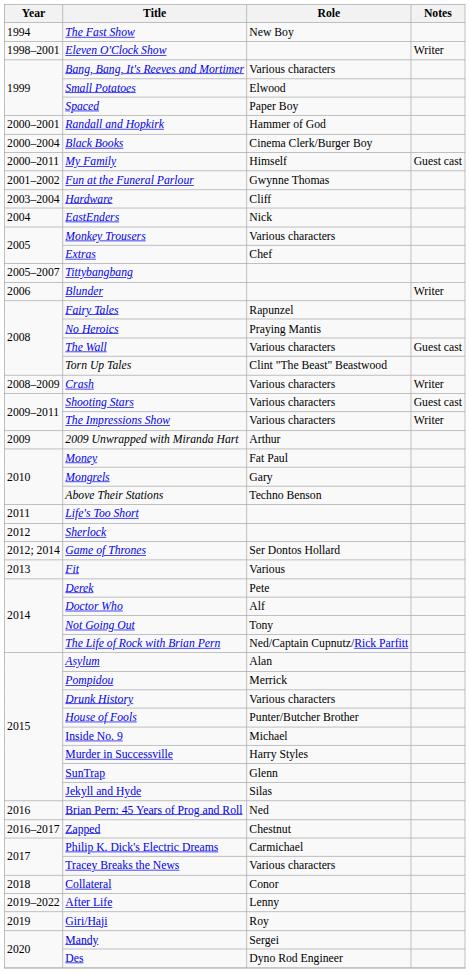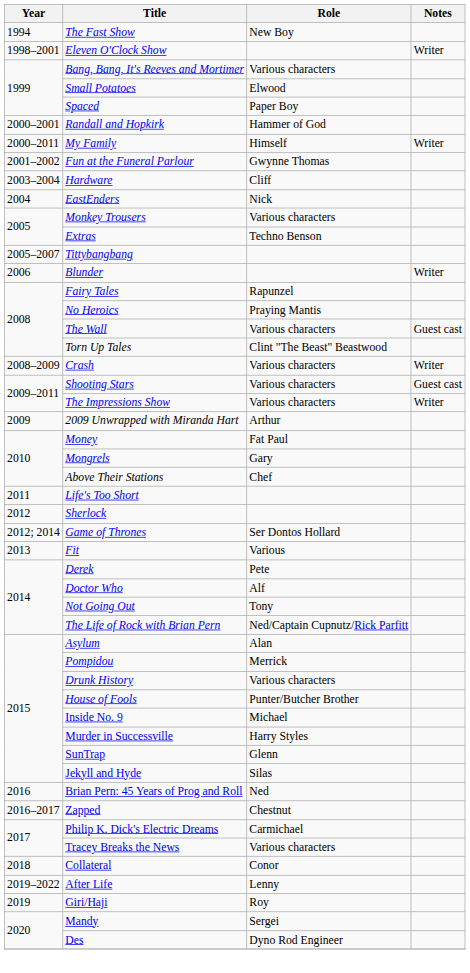- row: 2000–2004 | Black Books | Cinema Clerk/Burger Boy
My Family | Notes: Guest cast -> Writer
Extras | Role: Chef -> Techno Benson
Above Their Stations | Role: Techno Benson -> Chef
